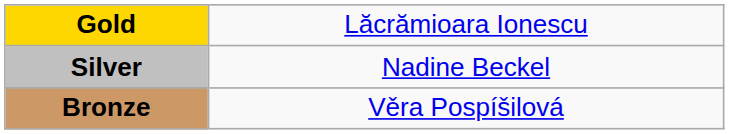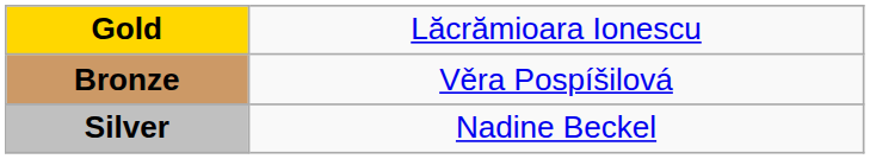rows swapped: Silver <-> Bronze
